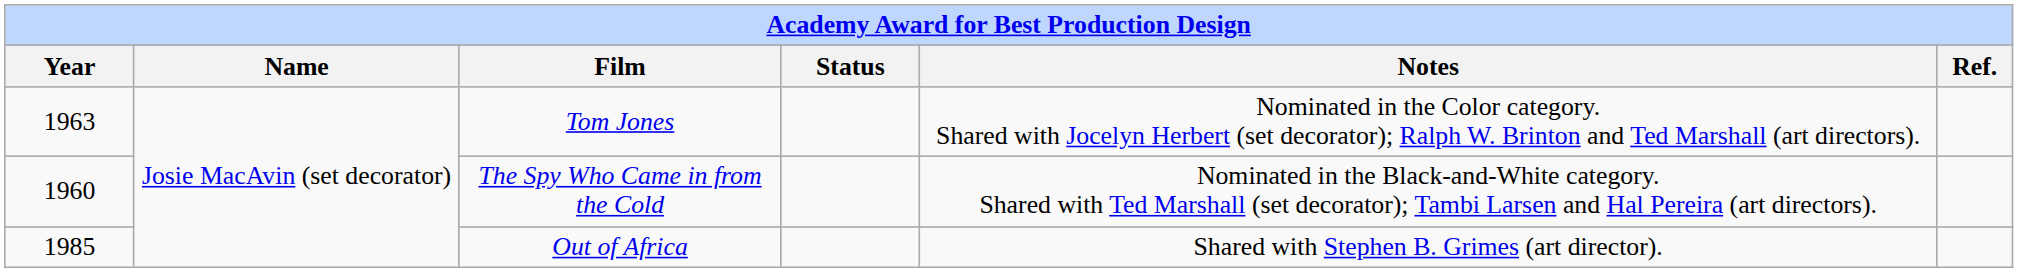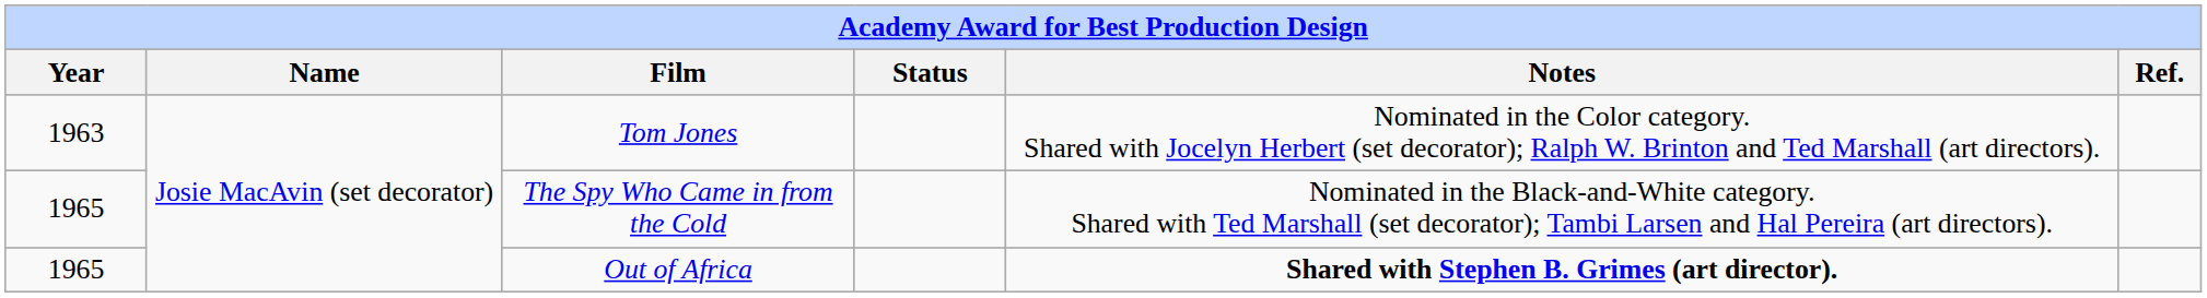The Spy Who Came in from the Cold | Year: 1960 -> 1965
Out of Africa | Year: 1985 -> 1965
Out of Africa | Notes: normal -> bold
